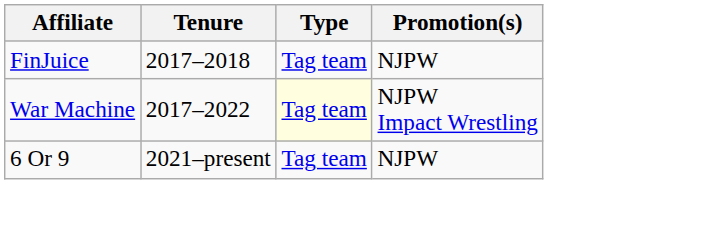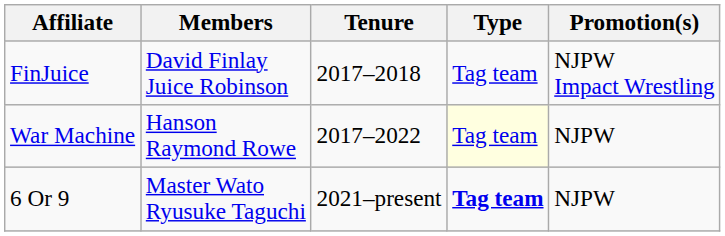+ column: Members | David Finlay Juice Robinson | Hanson Raymond Rowe | Master Wato Ryusuke Taguchi
FinJuice | Promotion(s): NJPW -> NJPW Impact Wrestling
War Machine | Promotion(s): NJPW Impact Wrestling -> NJPW
6 Or 9 | Type: normal -> bold
